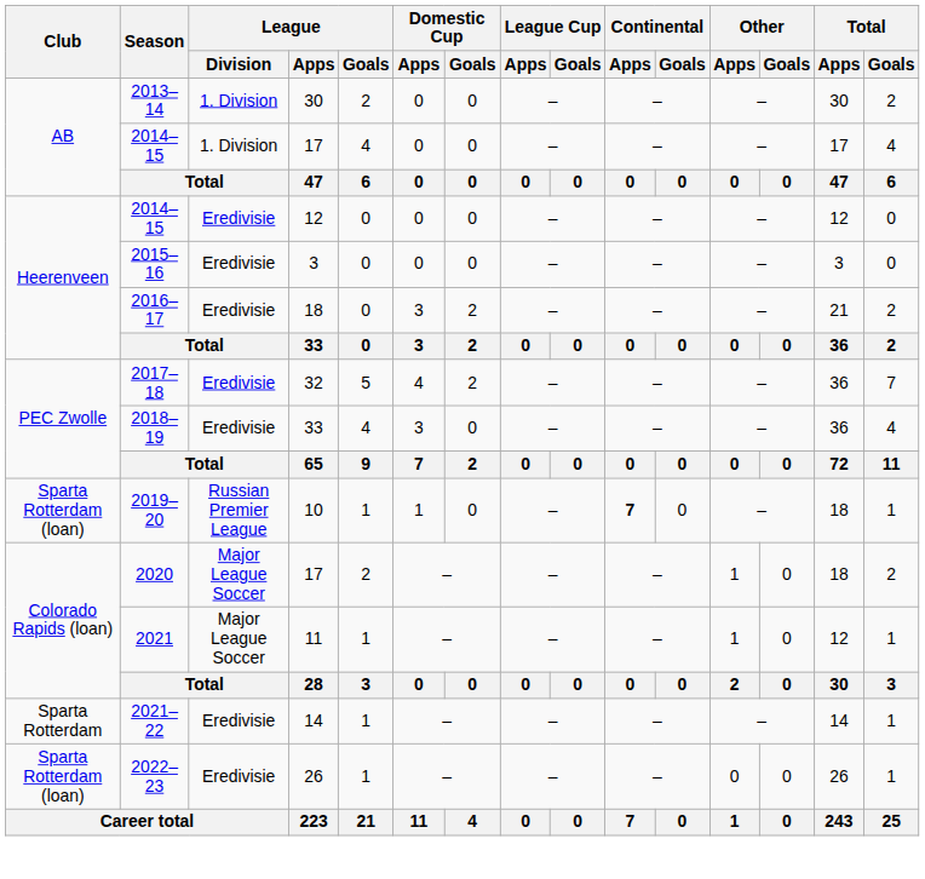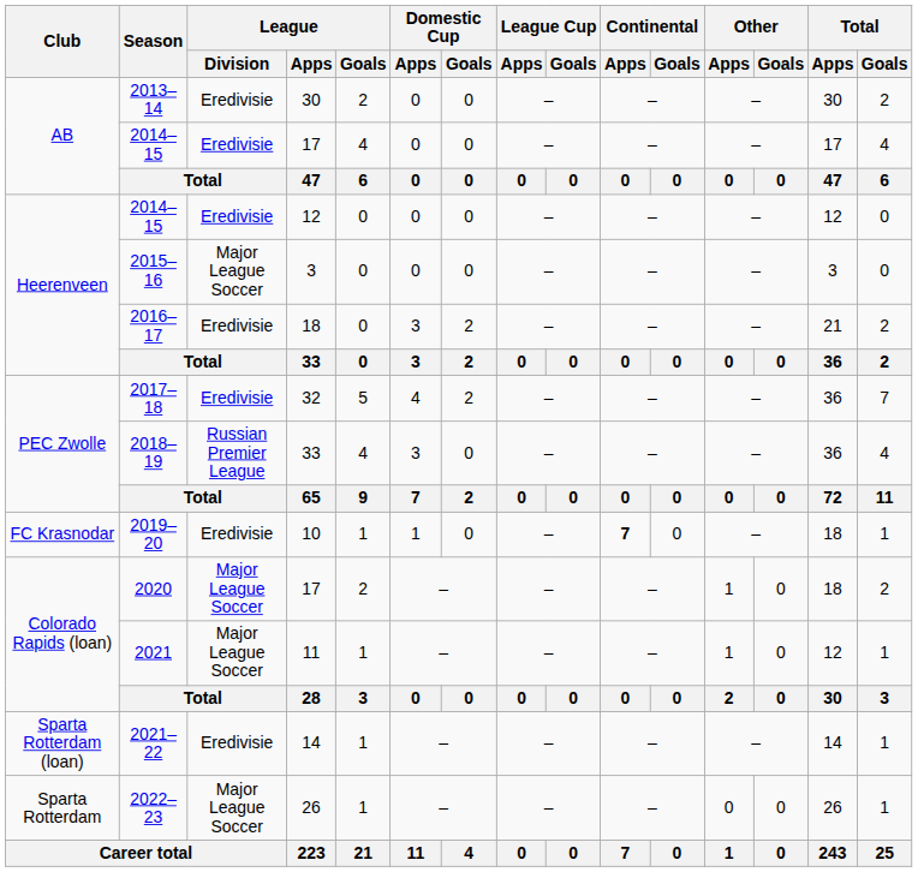2013–14 | League / Division: 1. Division -> Eredivisie
2014–15 / 17 | League / Division: 1. Division -> Eredivisie
2015–16 | League / Division: Eredivisie -> Major League Soccer
2018–19 | League / Division: Eredivisie -> Russian Premier League
2019–20 | Club: Sparta Rotterdam (loan) -> FC Krasnodar
2019–20 | League / Division: Russian Premier League -> Eredivisie
2021–22 | Club: Sparta Rotterdam -> Sparta Rotterdam (loan)
2022–23 | Club: Sparta Rotterdam (loan) -> Sparta Rotterdam
2022–23 | League / Division: Eredivisie -> Major League Soccer
